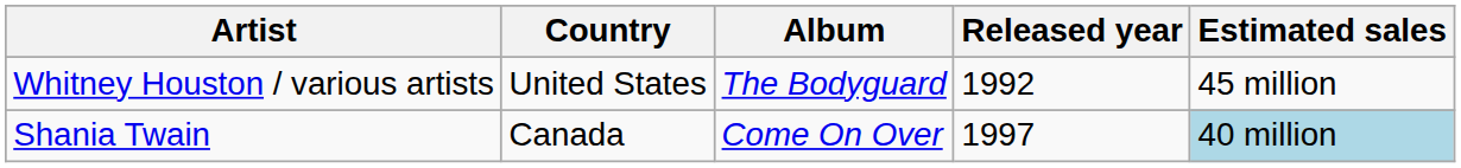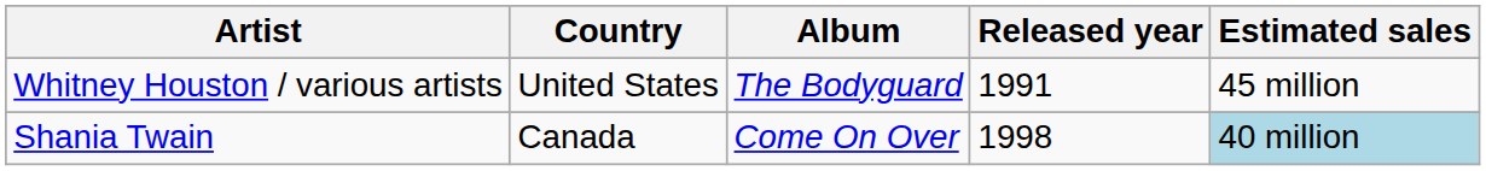Whitney Houston / various artists | Released year: 1992 -> 1991
Shania Twain | Released year: 1997 -> 1998
